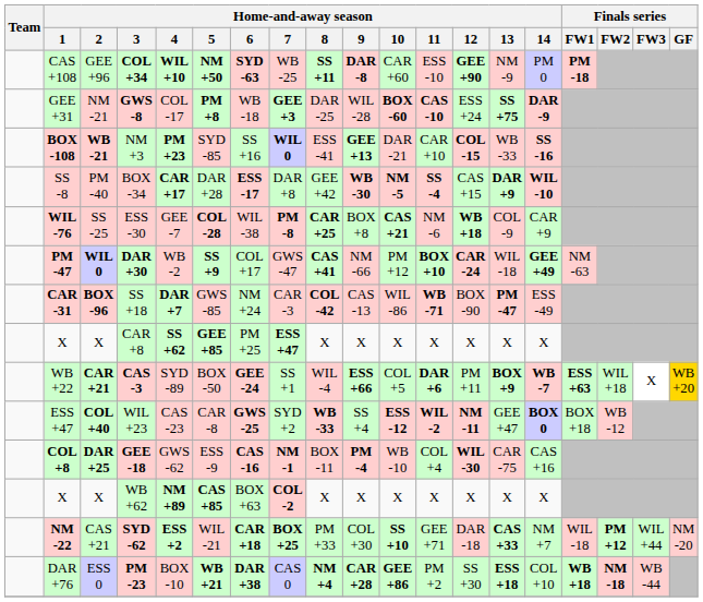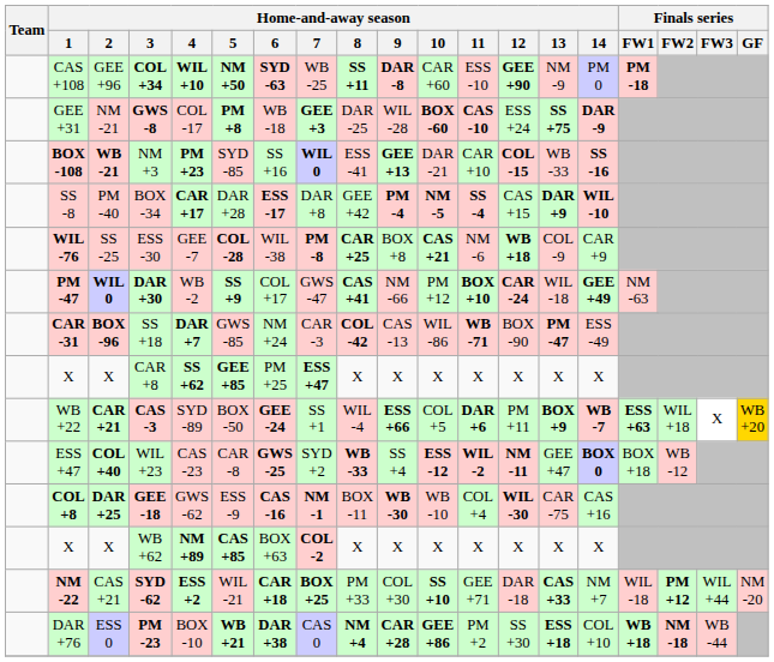BOX -34 | Home-and-away season / 9: WB -30 -> PM -4
GEE -18 | Home-and-away season / 9: PM -4 -> WB -30
